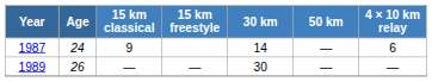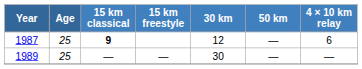1987 | Age: 24 -> 25
1987 | 15 km classical: normal -> bold
1987 | 30 km: 14 -> 12
1989 | Age: 26 -> 25
